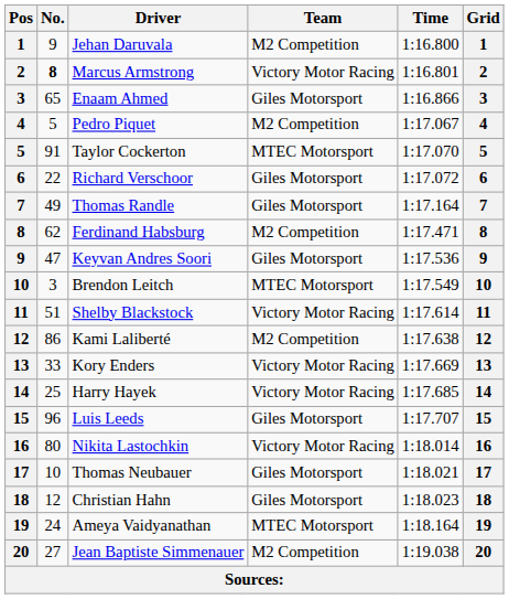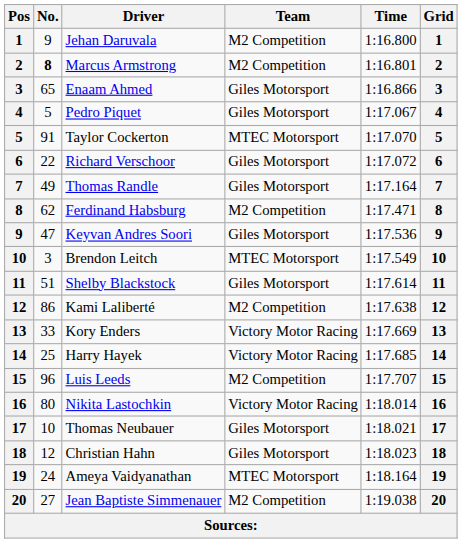Marcus Armstrong | Team: Victory Motor Racing -> M2 Competition
Pedro Piquet | Team: M2 Competition -> Giles Motorsport
Shelby Blackstock | Team: Victory Motor Racing -> Giles Motorsport
Luis Leeds | Team: Giles Motorsport -> M2 Competition
